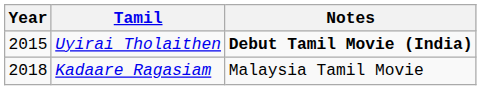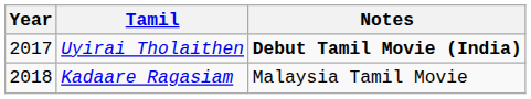Uyirai Tholaithen | Year: 2015 -> 2017
